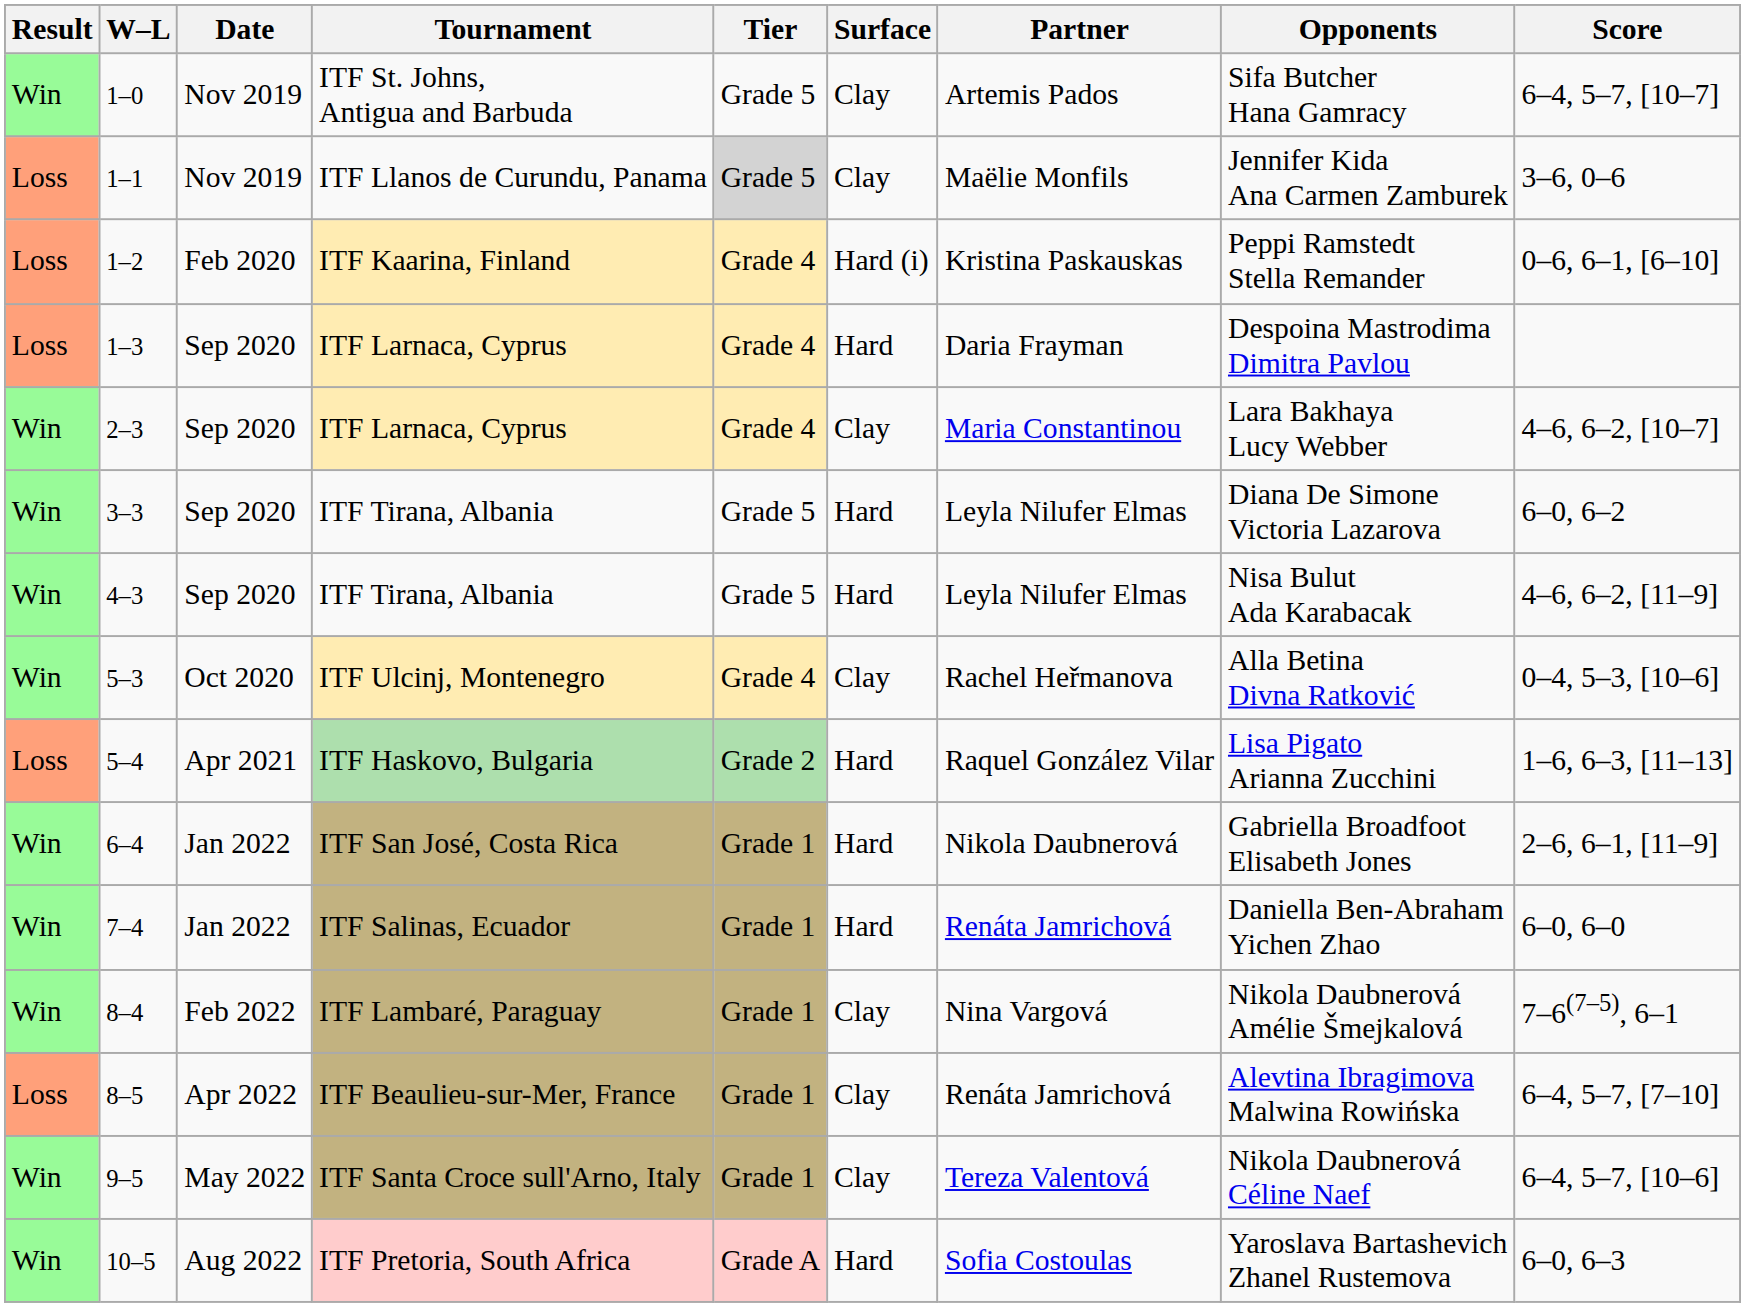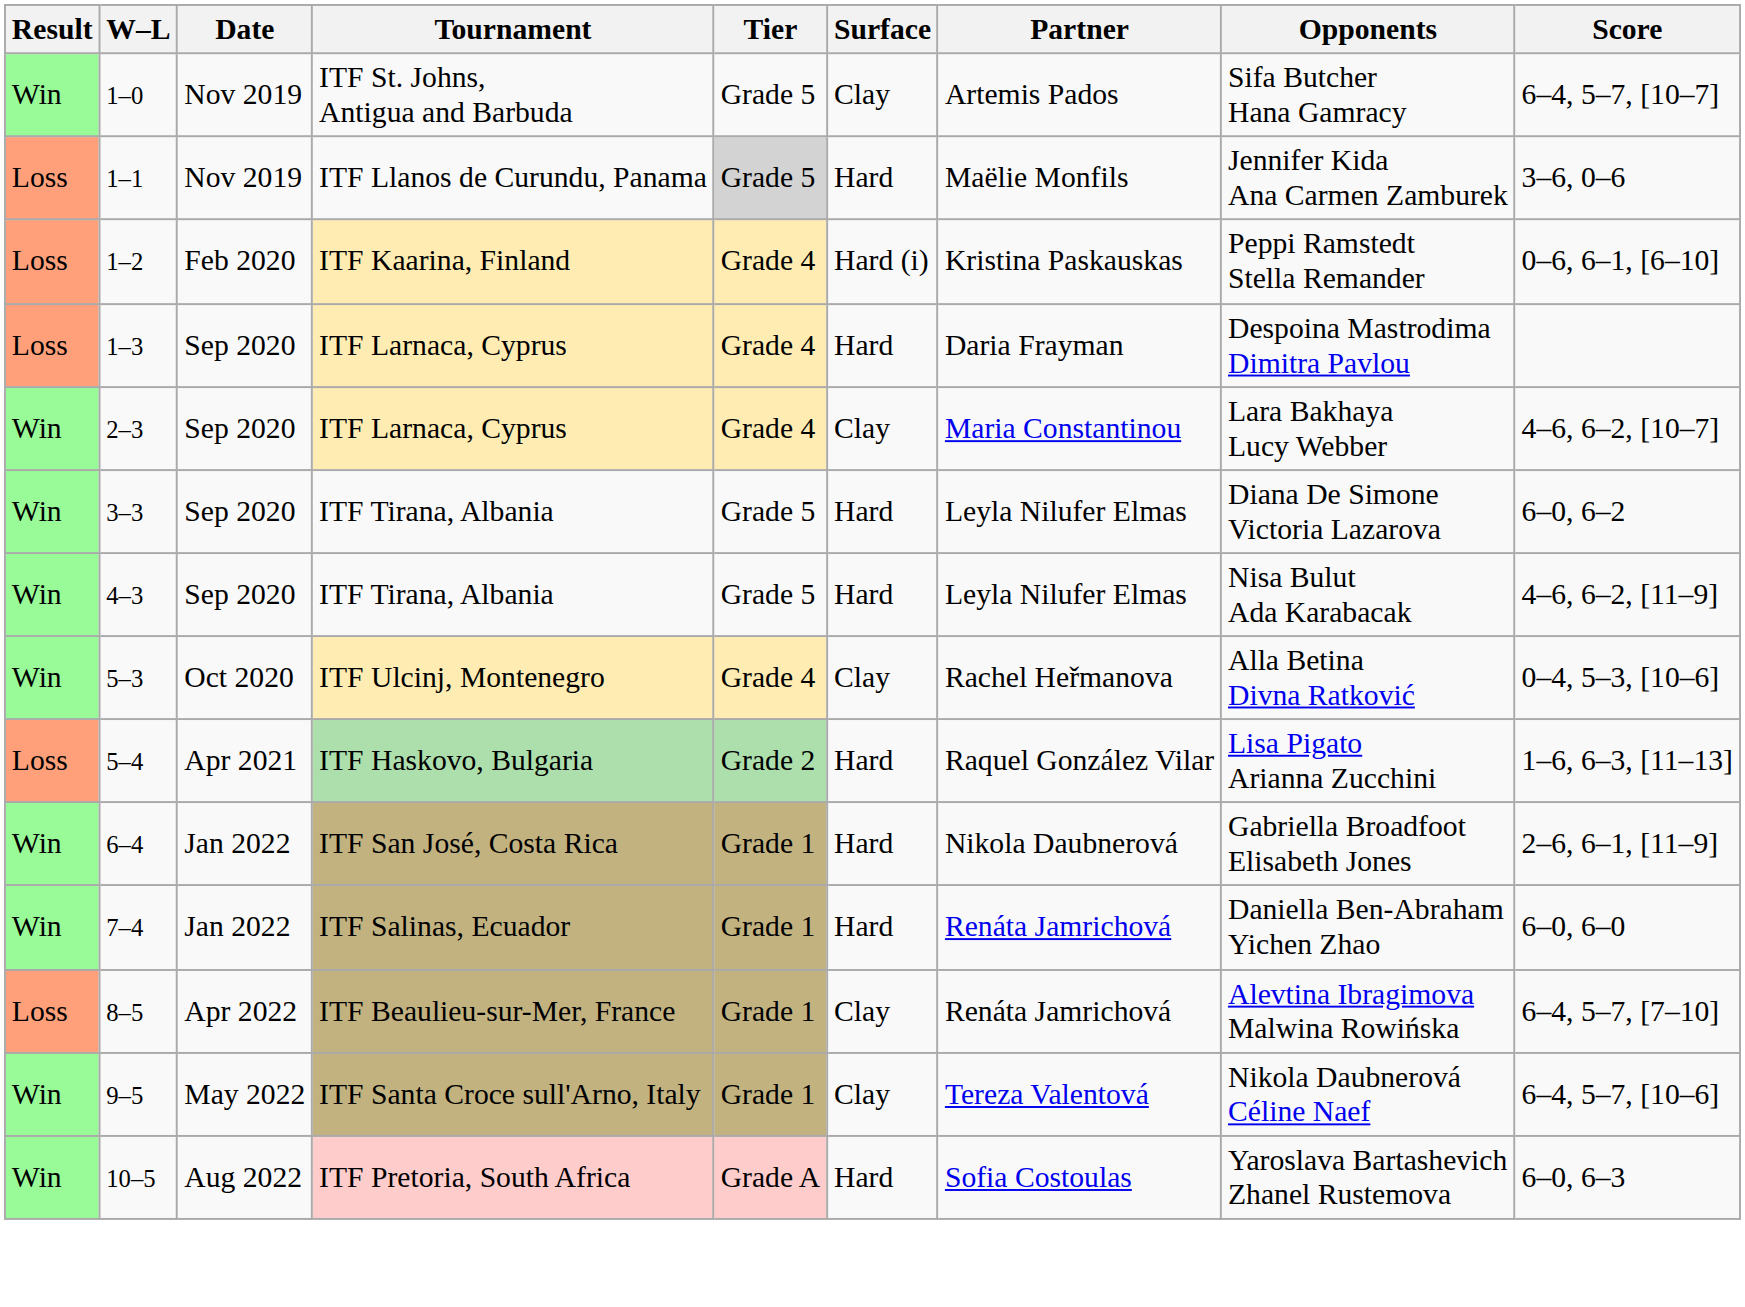1–1 | Surface: Clay -> Hard
- row: Win | 8–4 | Feb 2022 | ITF Lambaré, Paraguay | Grade 1 | Clay | Nina Vargová | Nikola Daubnerová Amélie Šmejkalová | 7–6(7–5), 6–1
